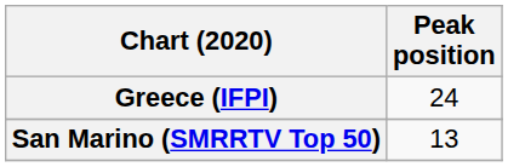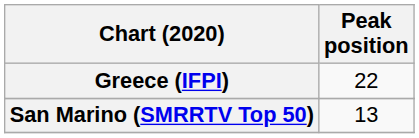Greece (IFPI) | Peak position: 24 -> 22
